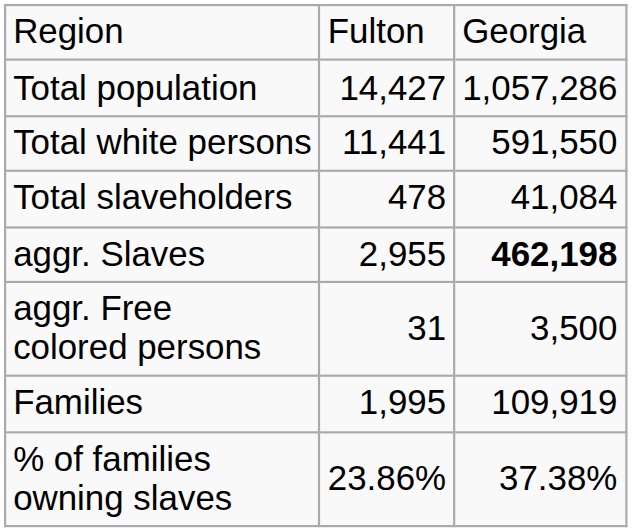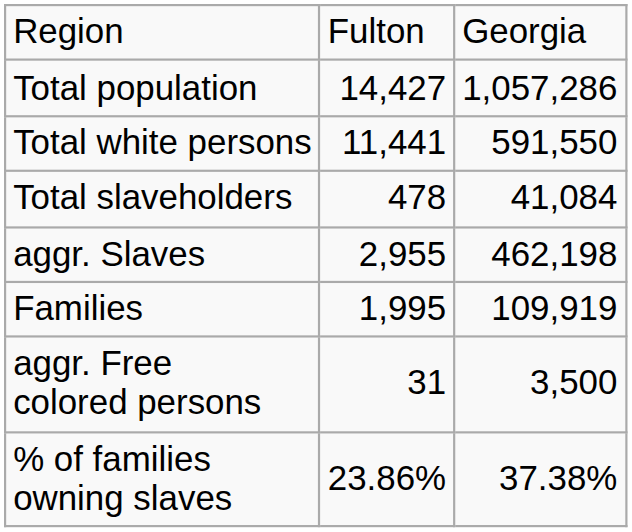aggr. Slaves | column 3: bold -> normal
rows swapped: aggr. Free colored persons <-> Families
